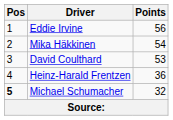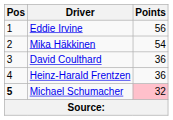David Coulthard | Points: 53 -> 36
Michael Schumacher | Points: no background -> pink background
